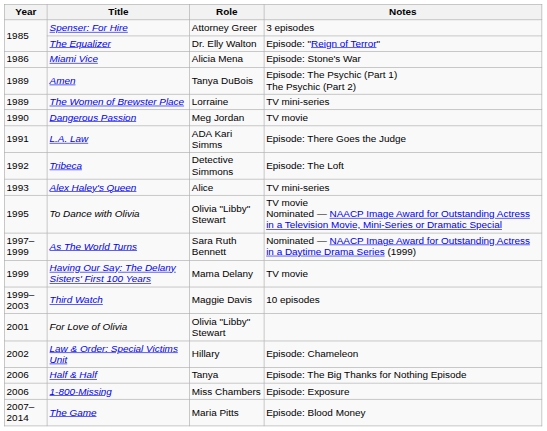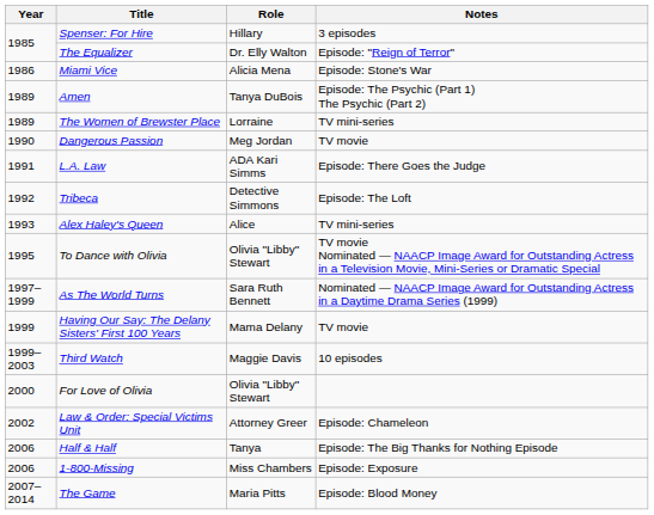Spenser: For Hire | Role: Attorney Greer -> Hillary
For Love of Olivia | Year: 2001 -> 2000
Law & Order: Special Victims Unit | Role: Hillary -> Attorney Greer
